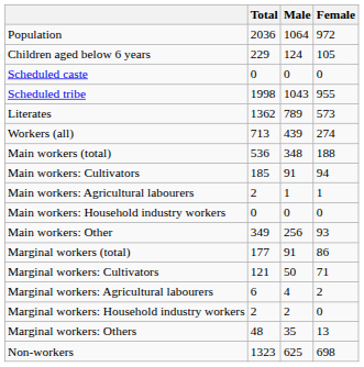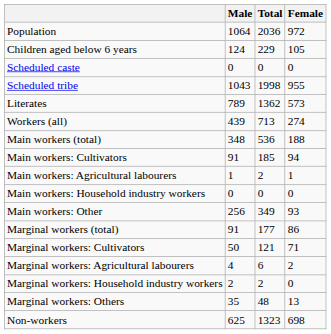columns swapped: Total <-> Male
